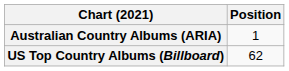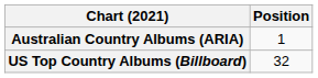US Top Country Albums (Billboard) | Position: 62 -> 32
